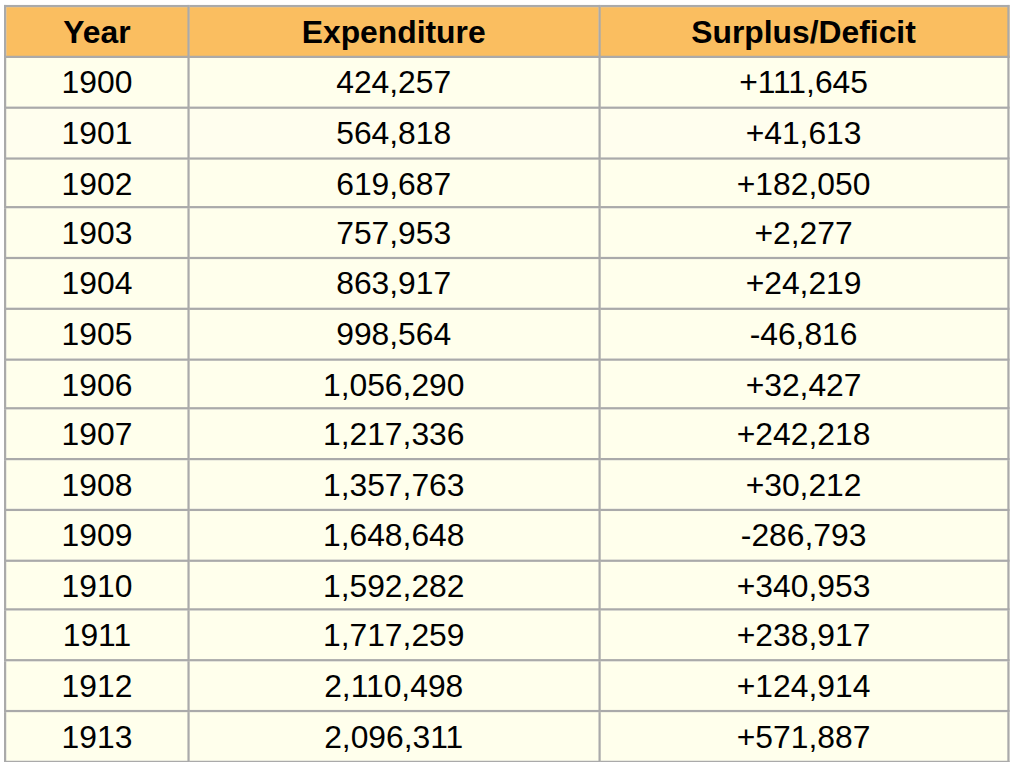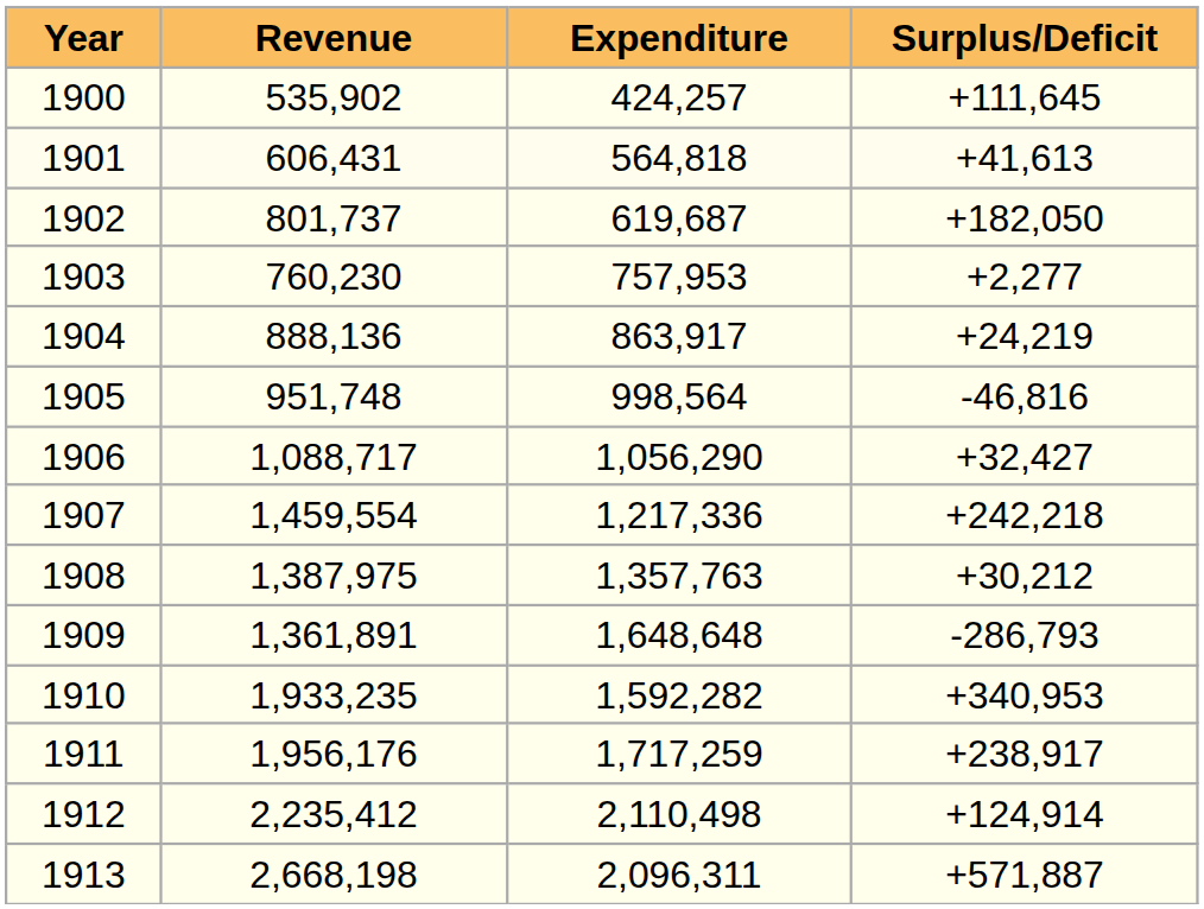+ column: Revenue | 535,902 | 606,431 | 801,737 | 760,230 | 888,136 | 951,748 | 1,088,717 | 1,459,554 | 1,387,975 | 1,361,891 | 1,933,235 | 1,956,176 | 2,235,412 | 2,668,198
